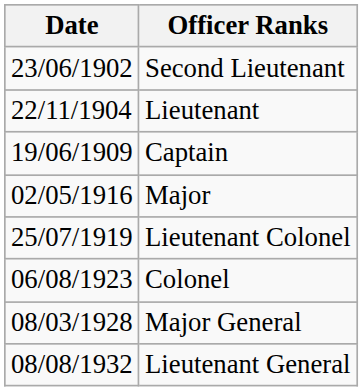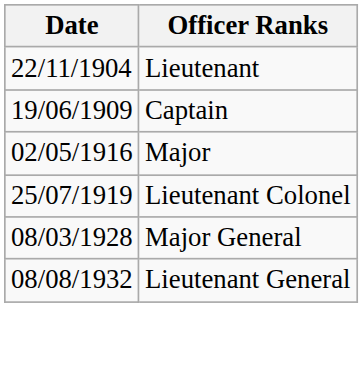- row: 23/06/1902 | Second Lieutenant
- row: 06/08/1923 | Colonel
